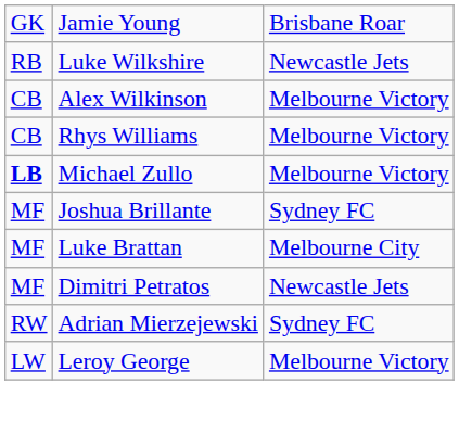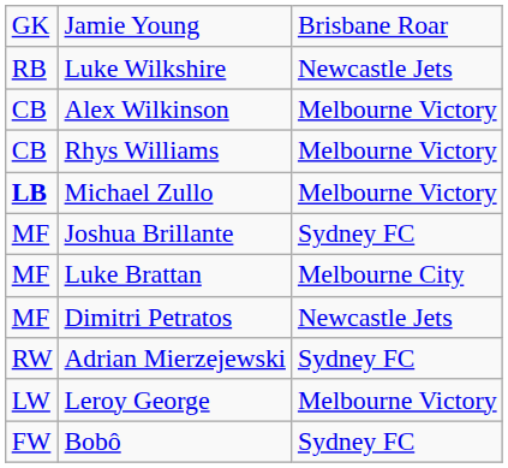+ row: FW | Bobô | Sydney FC
